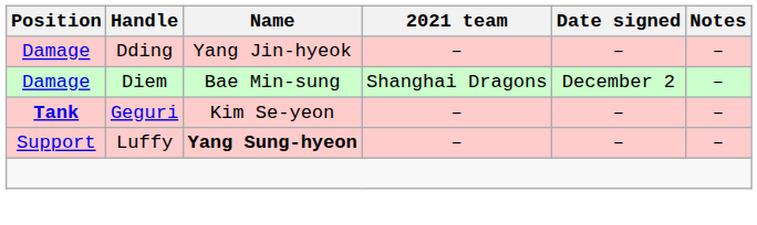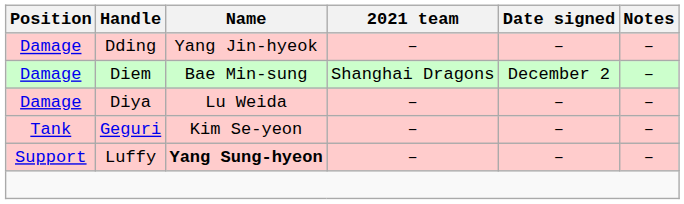+ row: Damage | Diya | Lu Weida | – | – | –
Geguri | Position: bold -> normal
